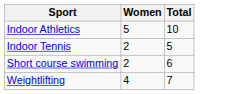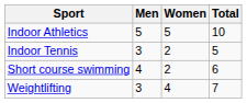+ column: Men | 5 | 3 | 4 | 3
